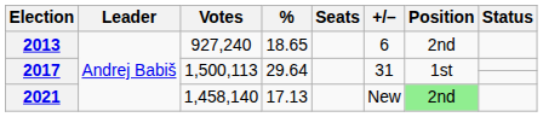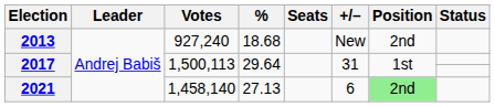2013 | %: 18.65 -> 18.68
2013 | +/–: 6 -> New
2021 | %: 17.13 -> 27.13
2021 | +/–: New -> 6
